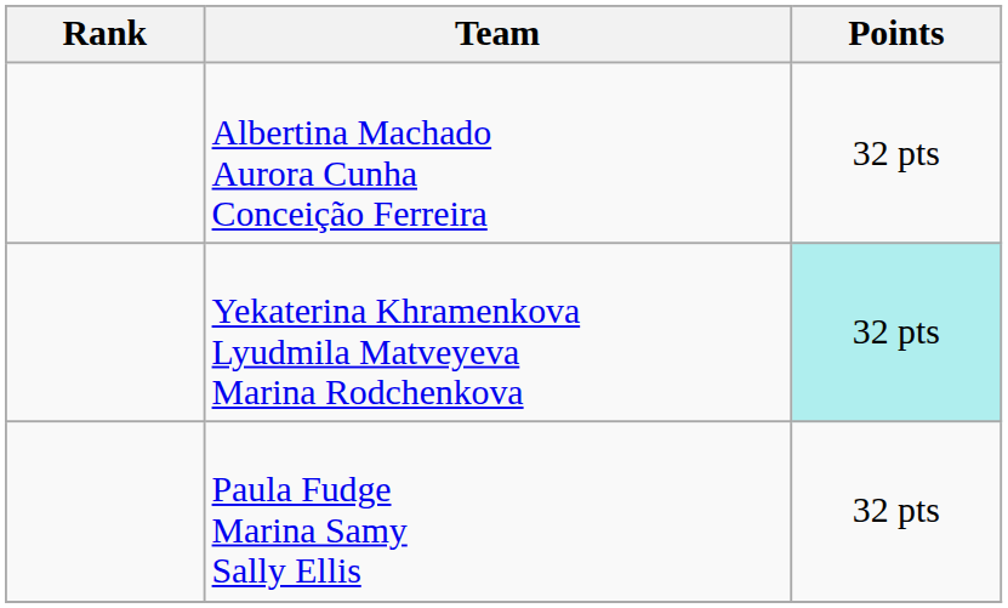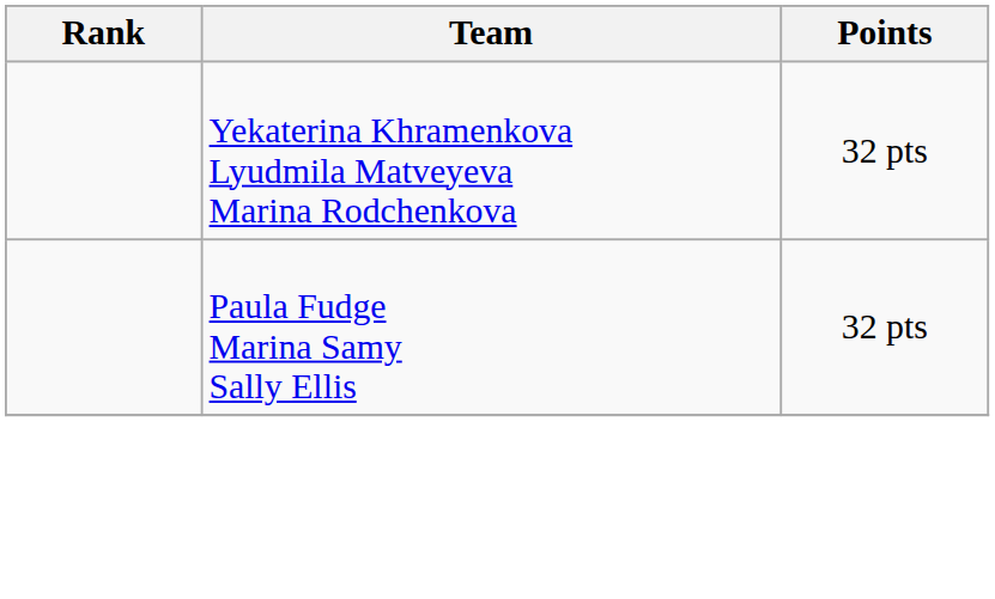- row: Albertina Machado Aurora Cunha Conceição Ferreira | 32 pts
Yekaterina Khramenkova Lyudmila Matveyeva Marina Rodchenkova | Points: paleturquoise background -> no background
